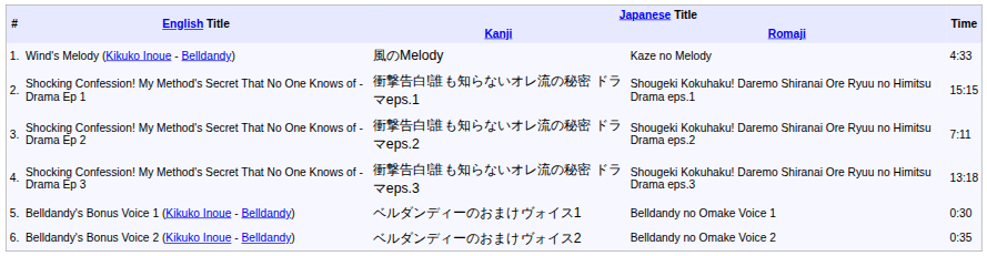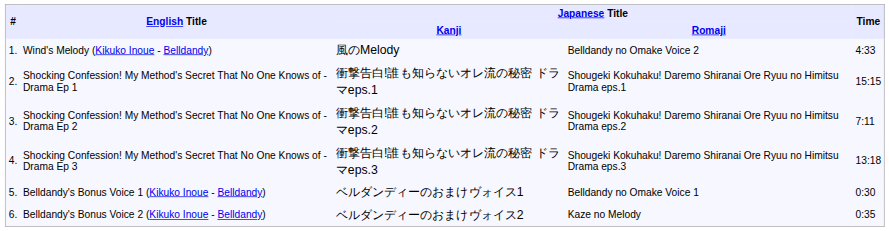Wind's Melody (Kikuko Inoue - Belldandy) | Japanese Title / Romaji: Kaze no Melody -> Belldandy no Omake Voice 2
Belldandy's Bonus Voice 2 (Kikuko Inoue - Belldandy) | Japanese Title / Romaji: Belldandy no Omake Voice 2 -> Kaze no Melody
